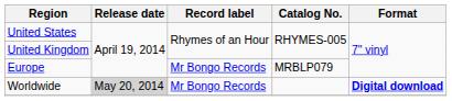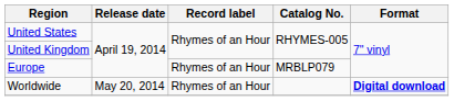Europe | Record label: Mr Bongo Records -> Rhymes of an Hour
Worldwide | Release date: lightgrey background -> no background
Worldwide | Record label: Mr Bongo Records -> Rhymes of an Hour
